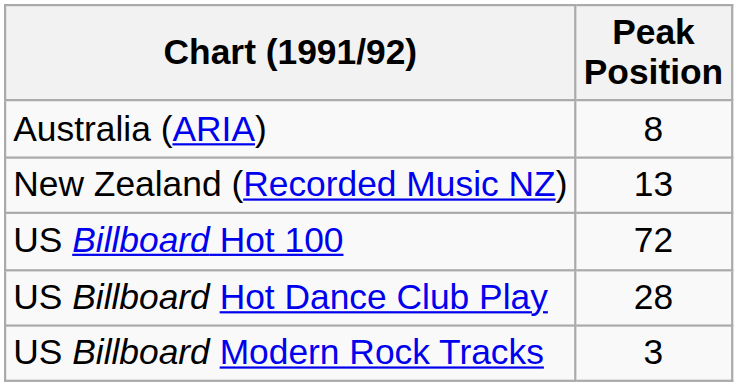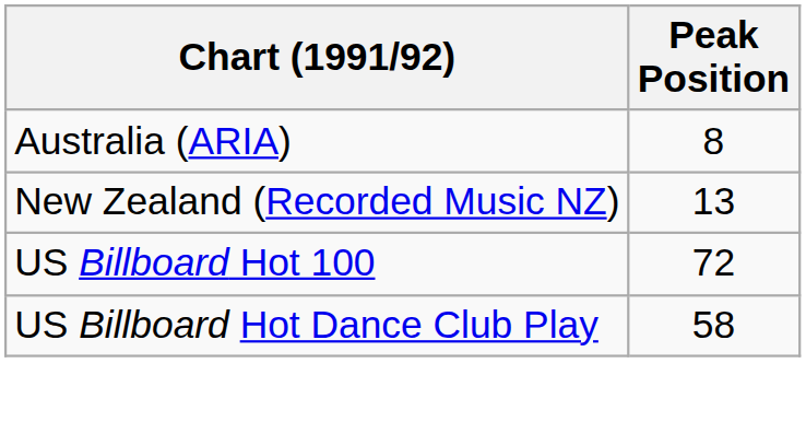US Billboard Hot Dance Club Play | Peak Position: 28 -> 58
- row: US Billboard Modern Rock Tracks | 3
